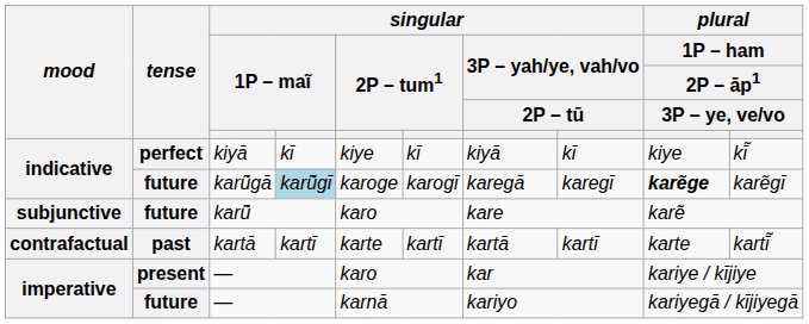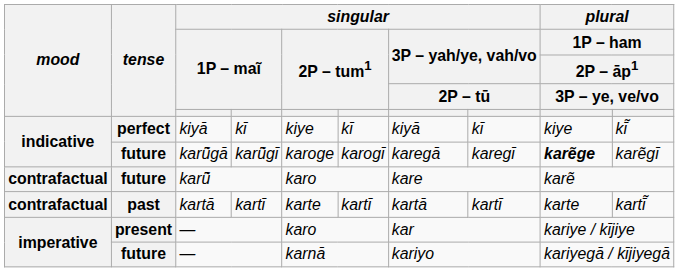karū̃gā | column 4: lightblue background -> no background
karū̃ | mood: subjunctive -> contrafactual
